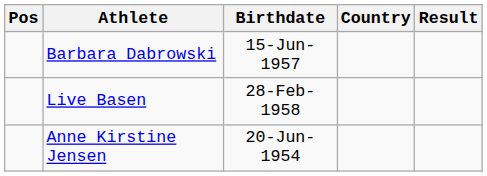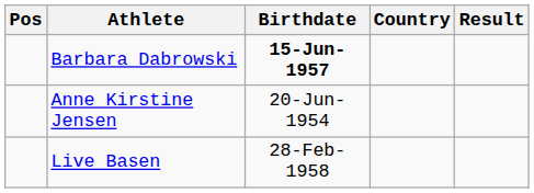Barbara Dabrowski | Birthdate: normal -> bold
rows swapped: Anne Kirstine Jensen <-> Live Basen
